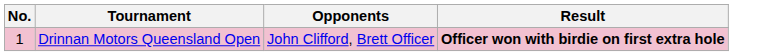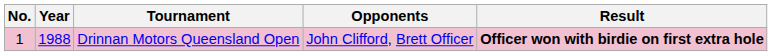+ column: Year | 1988
